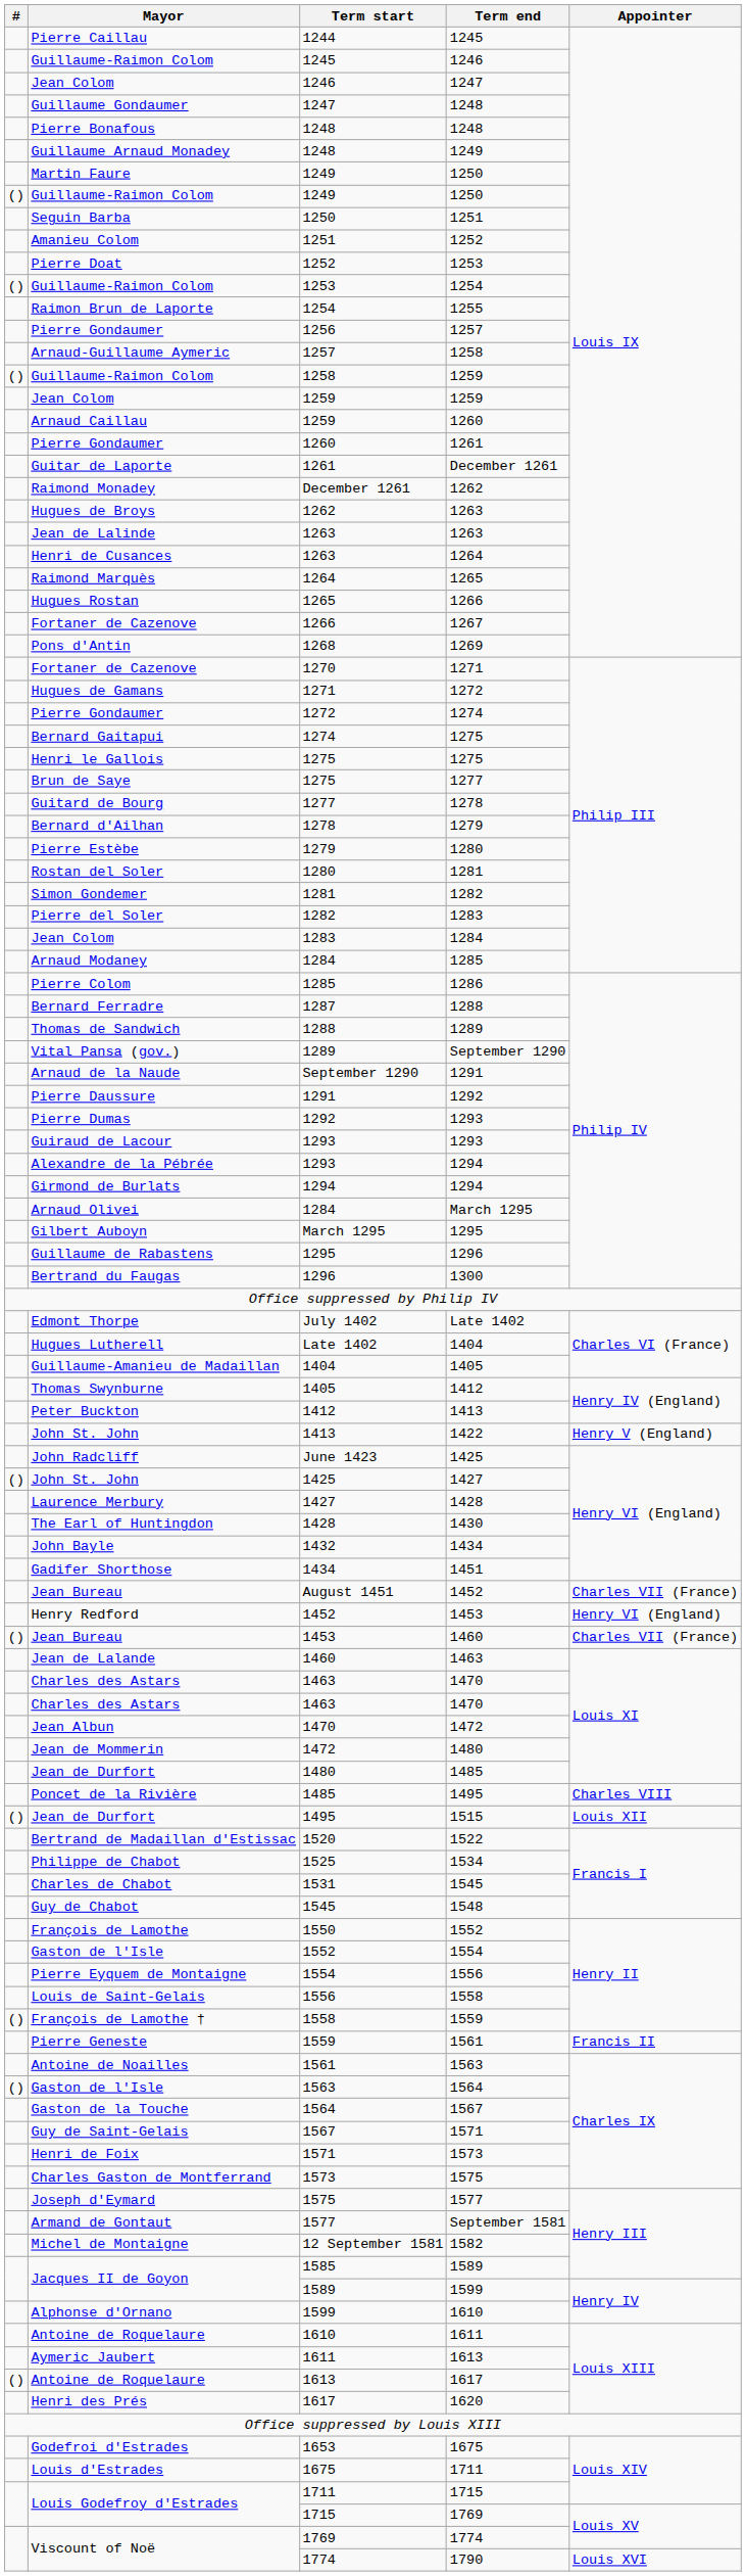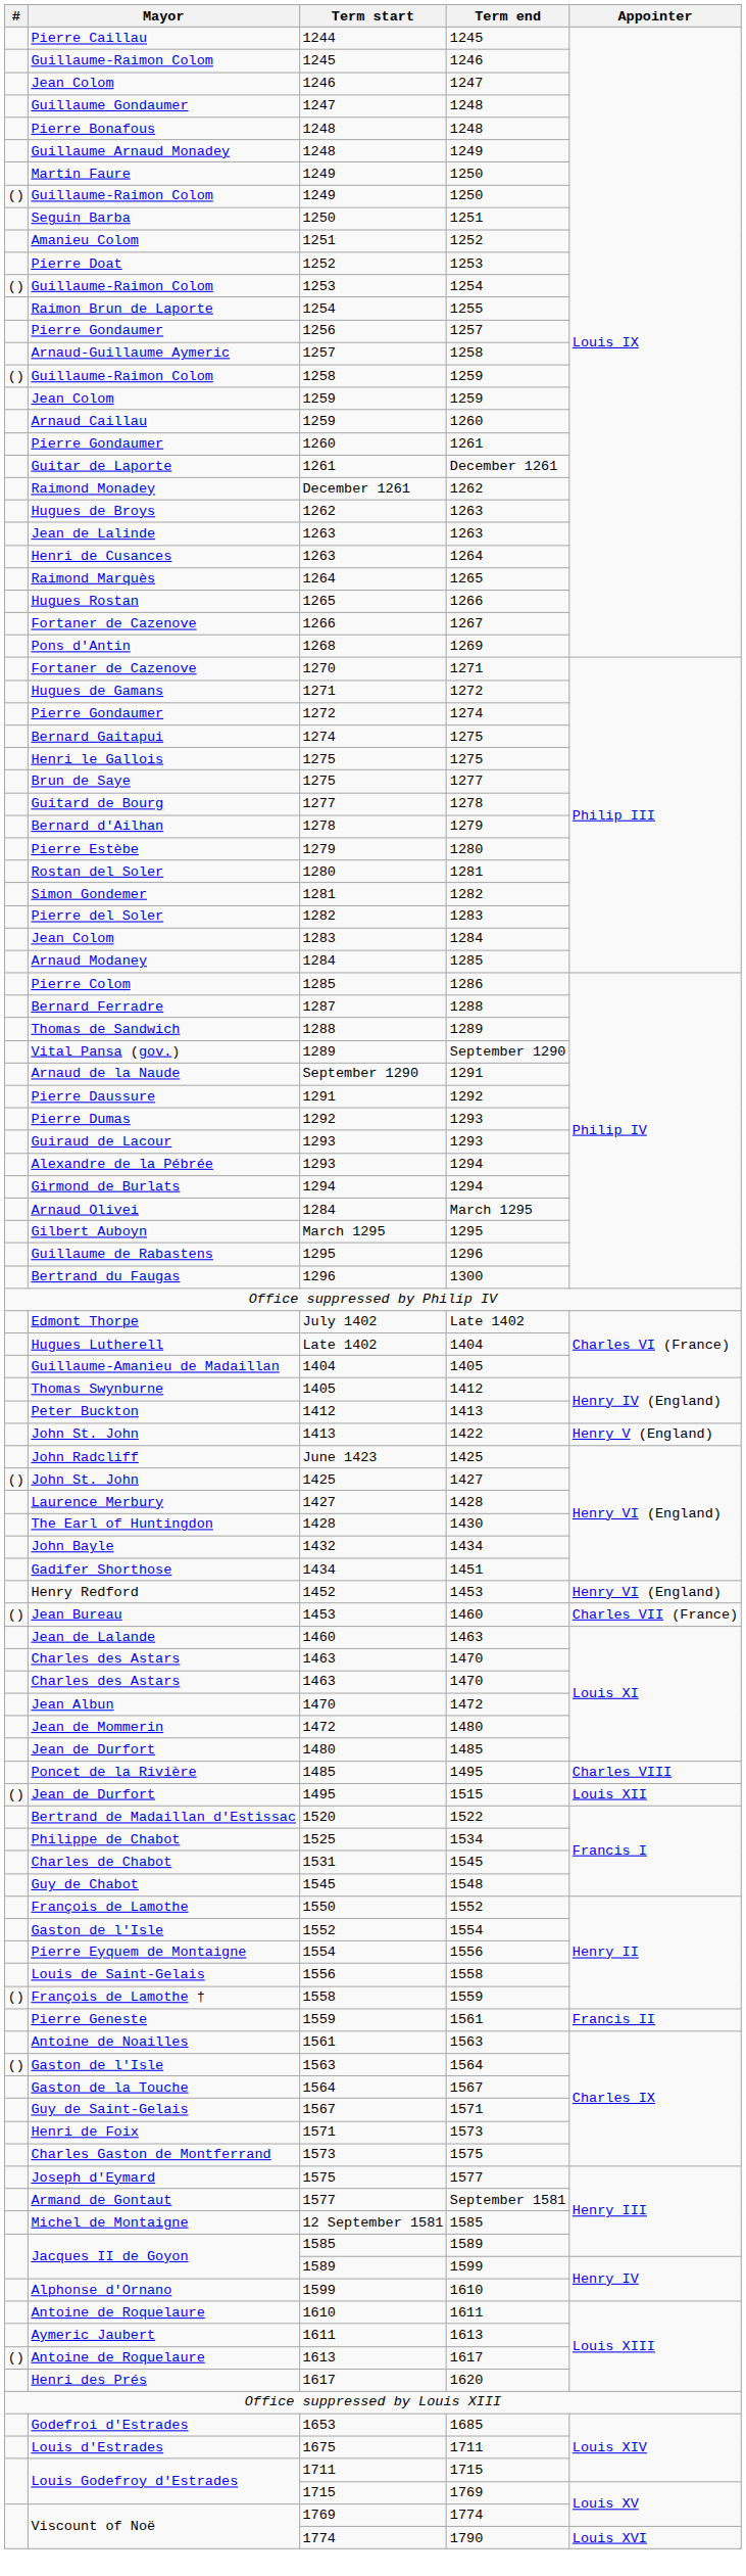- row: Jean Bureau | August 1451 | 1452 | Charles VII (France)
12 September 1581 | Term end: 1582 -> 1585
1653 | Term end: 1675 -> 1685
